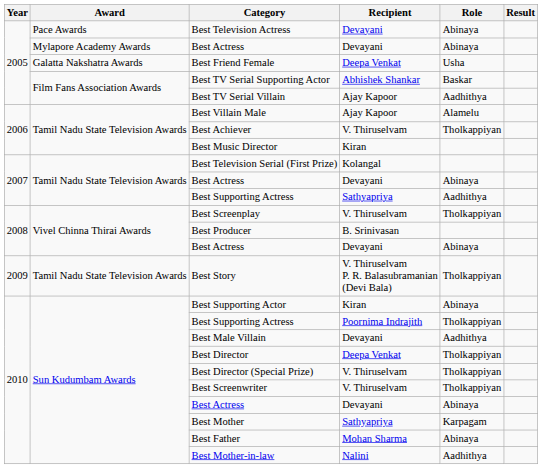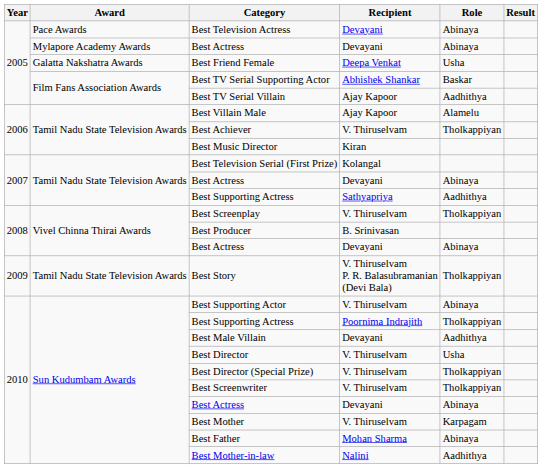Best Supporting Actor | Recipient: Kiran -> V. Thiruselvam
Best Director | Recipient: Deepa Venkat -> V. Thiruselvam
Best Director | Role: Tholkappiyan -> Usha
Best Mother | Recipient: Sathyapriya -> V. Thiruselvam
